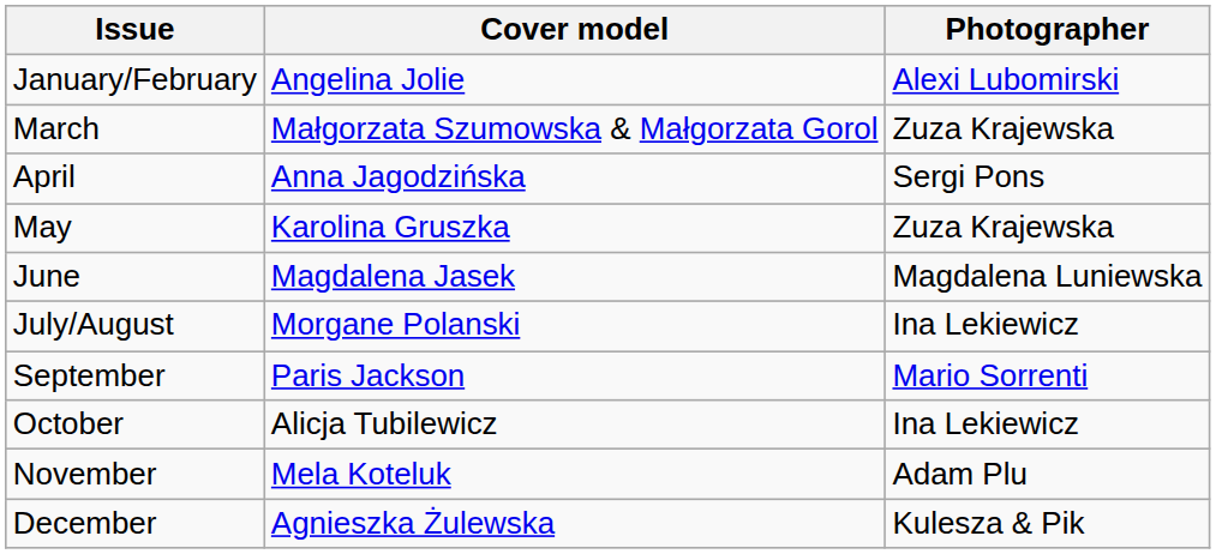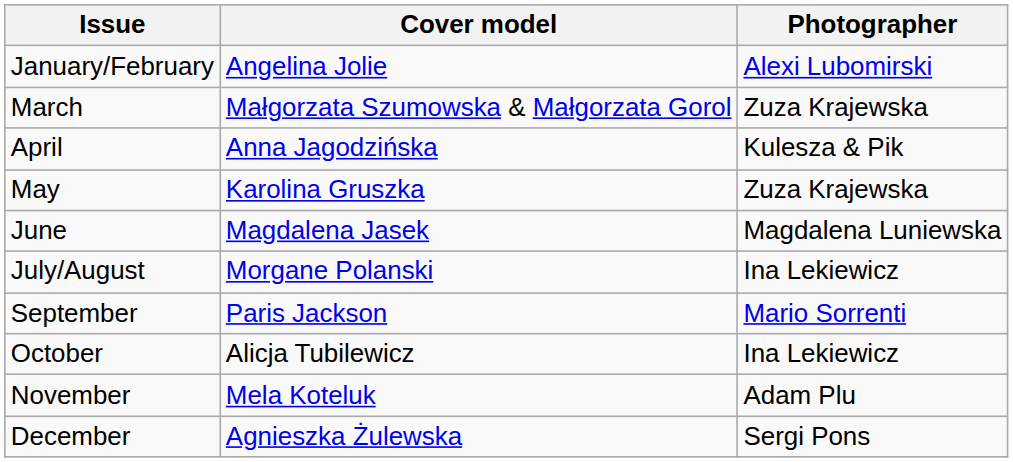April | Photographer: Sergi Pons -> Kulesza & Pik
December | Photographer: Kulesza & Pik -> Sergi Pons
